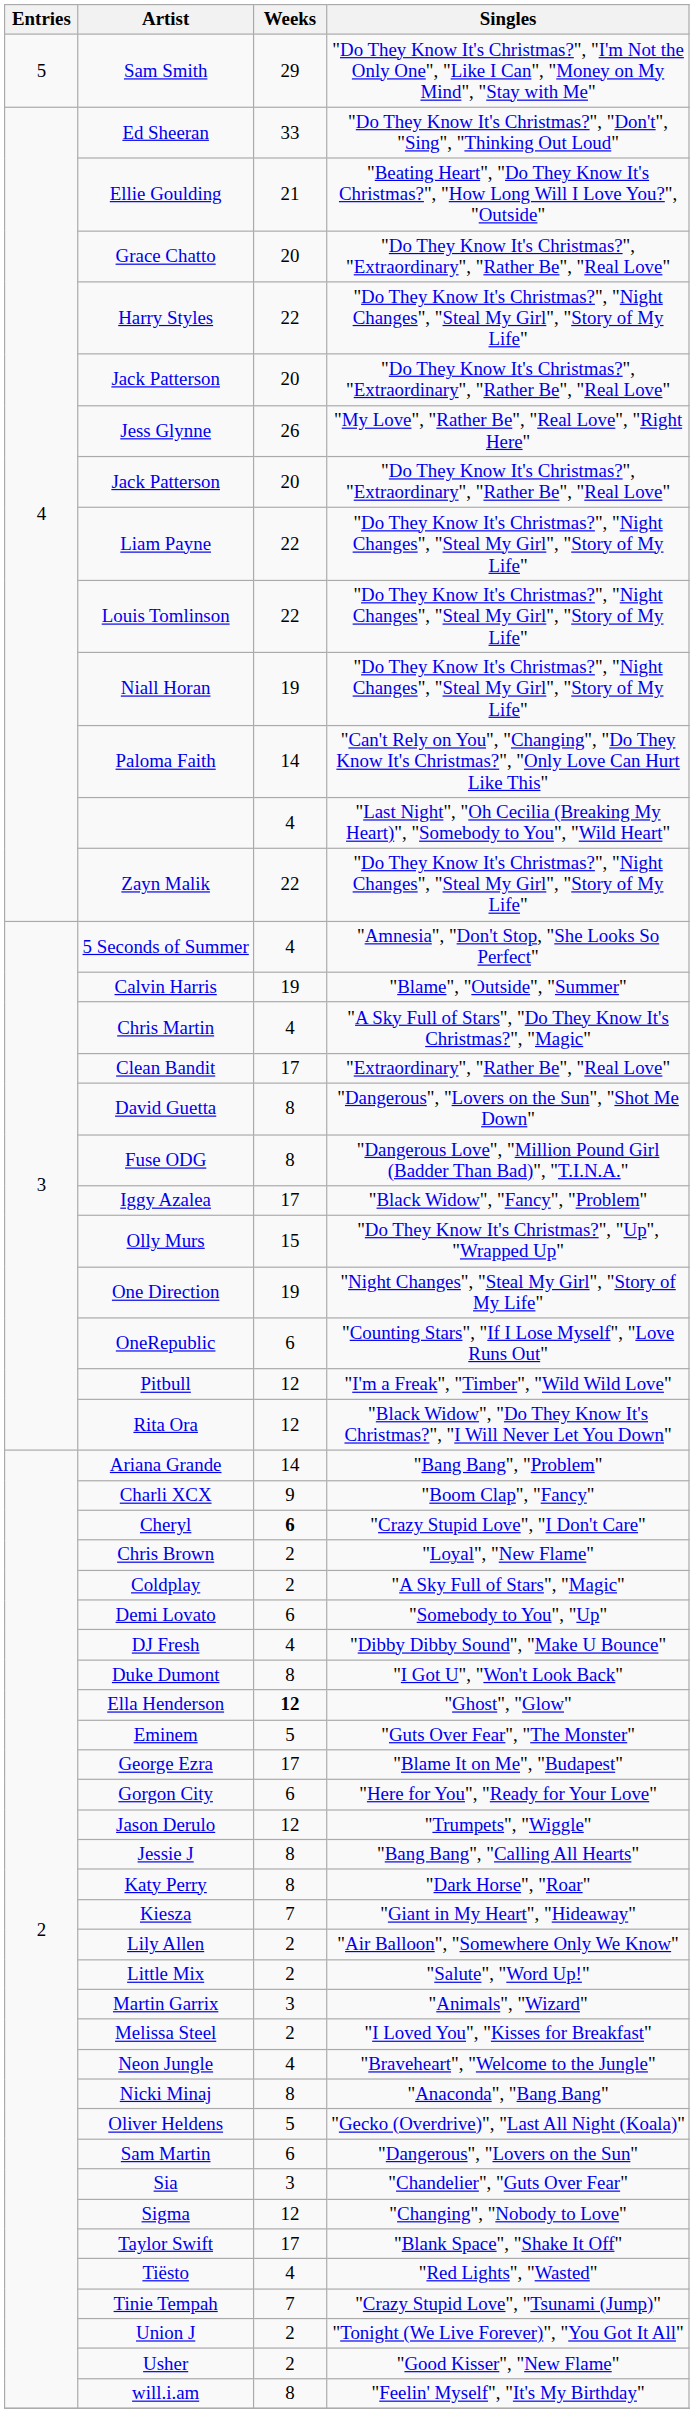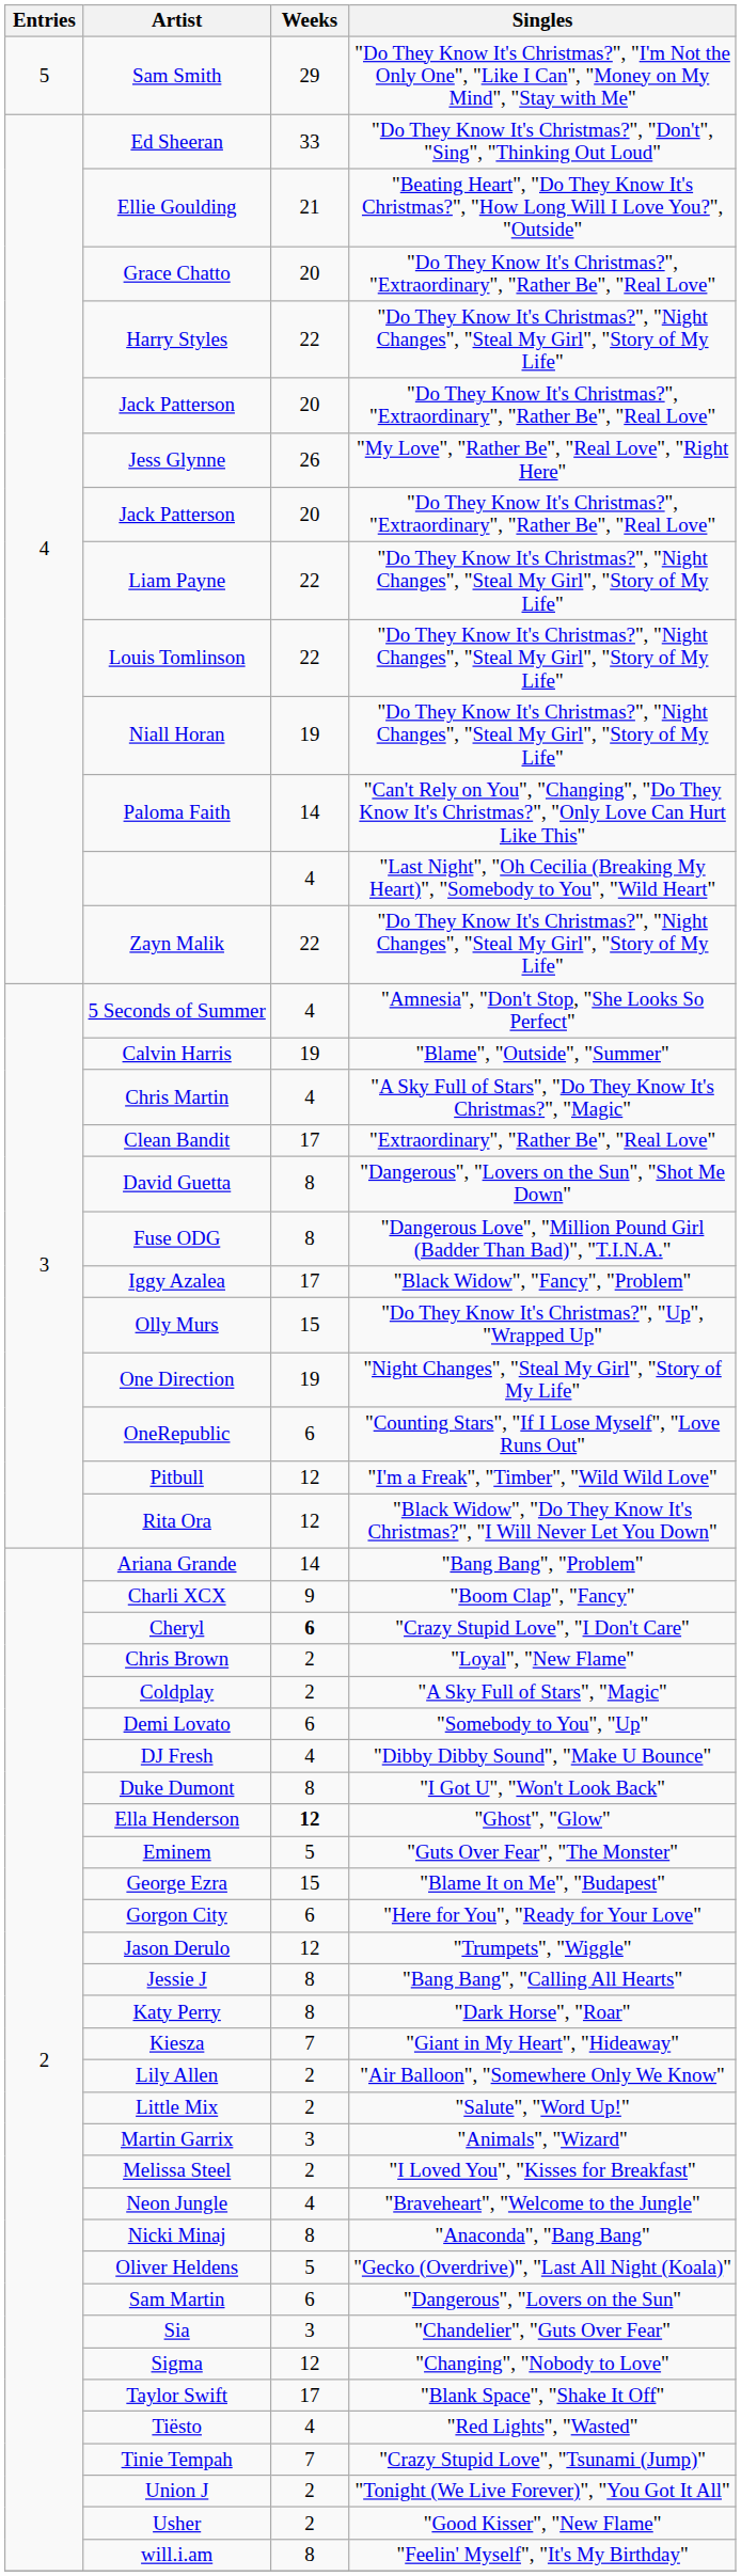George Ezra | Weeks: 17 -> 15
